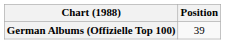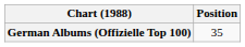German Albums (Offizielle Top 100) | Position: 39 -> 35
